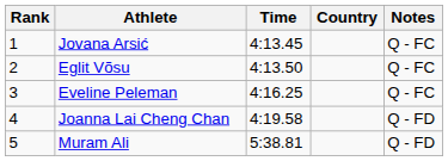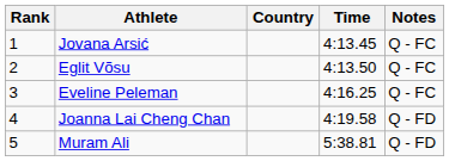columns swapped: Country <-> Time
